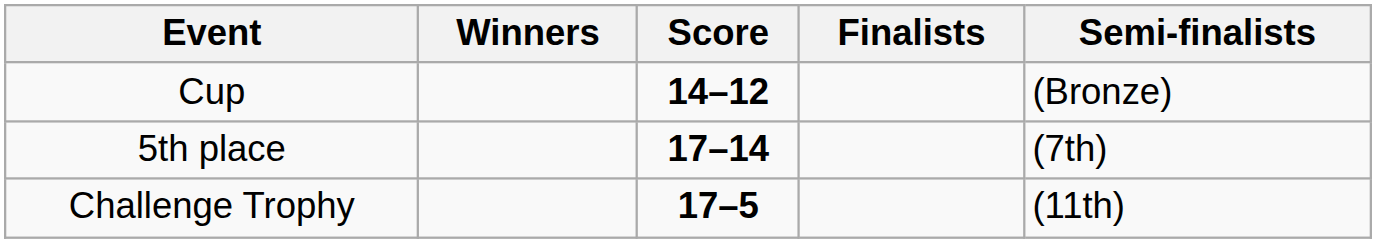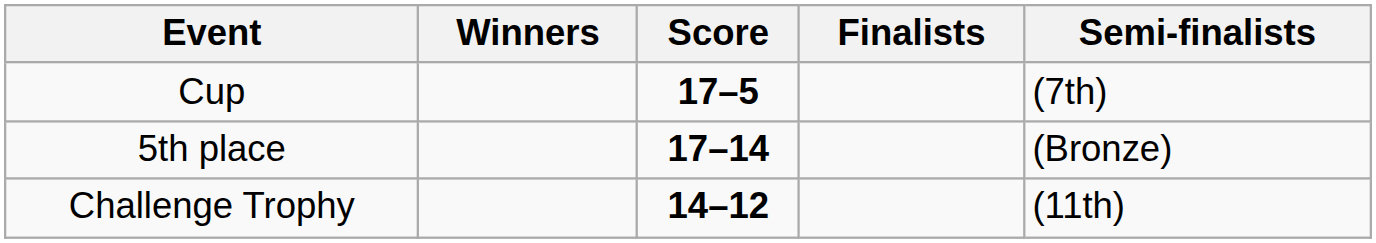Cup | Score: 14–12 -> 17–5
Cup | Semi-finalists: (Bronze) -> (7th)
5th place | Semi-finalists: (7th) -> (Bronze)
Challenge Trophy | Score: 17–5 -> 14–12
